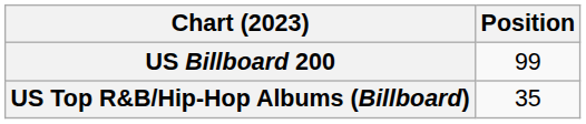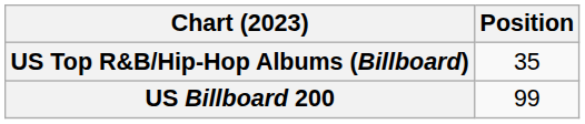rows swapped: US Billboard 200 <-> US Top R&B/Hip-Hop Albums (Billboard)
